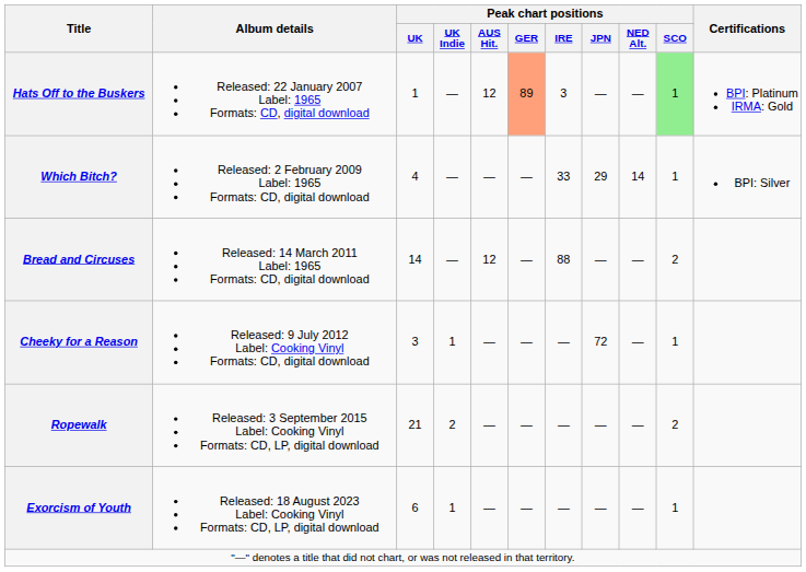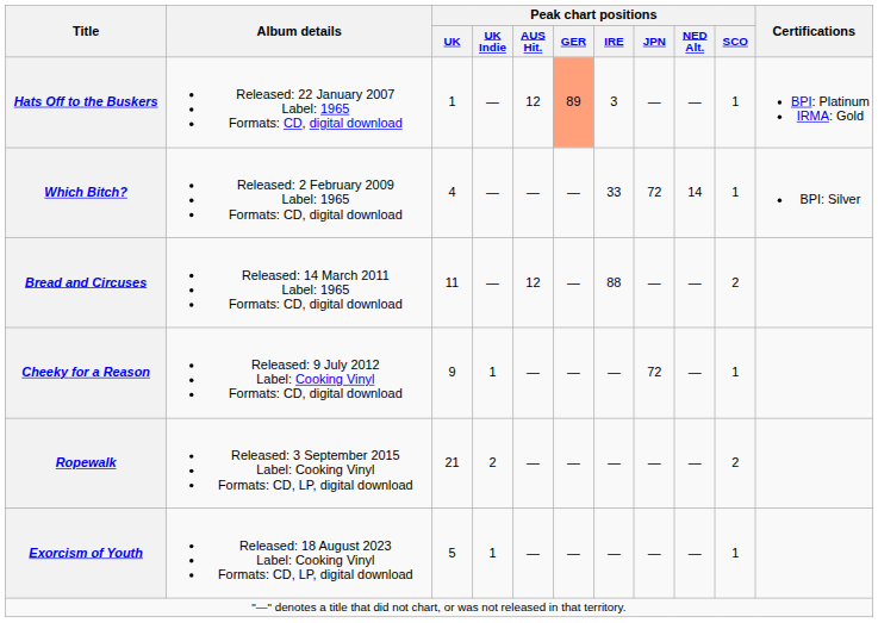Hats Off to the Buskers | Peak chart positions / SCO: lightgreen background -> no background
Which Bitch? | Peak chart positions / JPN: 29 -> 72
Bread and Circuses | Peak chart positions / UK: 14 -> 11
Cheeky for a Reason | Peak chart positions / UK: 3 -> 9
Exorcism of Youth | Peak chart positions / UK: 6 -> 5
